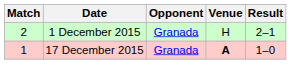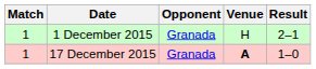1 December 2015 | Match: 2 -> 1
